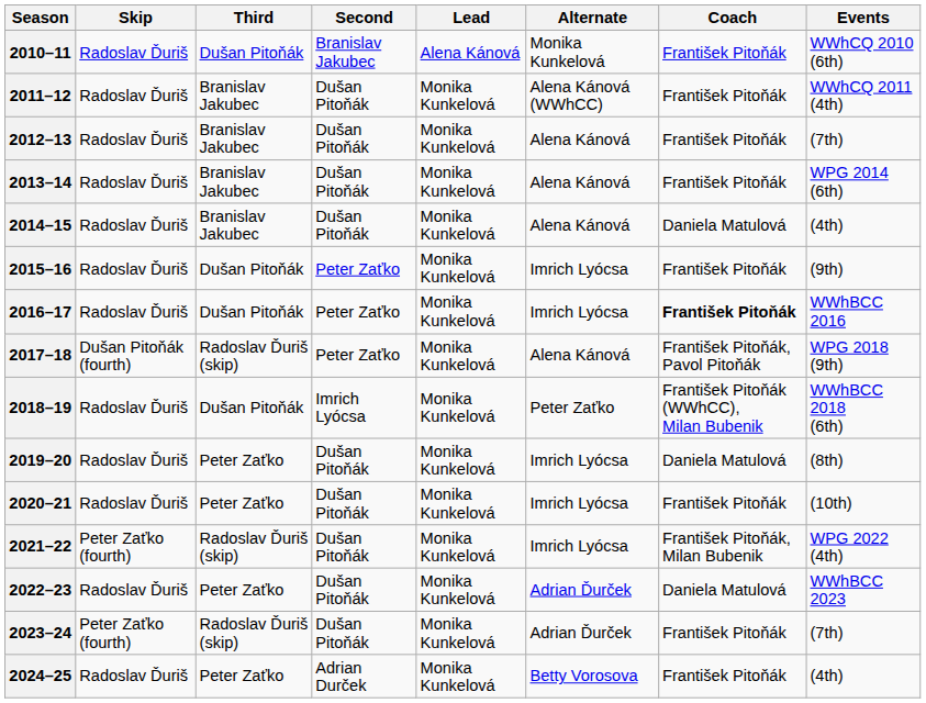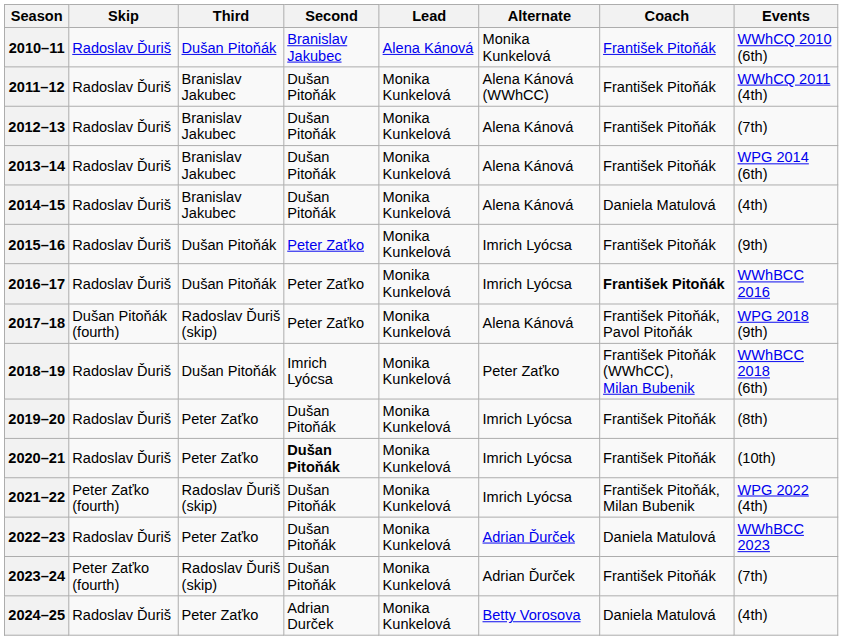2019–20 | Coach: Daniela Matulová -> František Pitoňák
2020–21 | Second: normal -> bold
2024–25 | Coach: František Pitoňák -> Daniela Matulová
